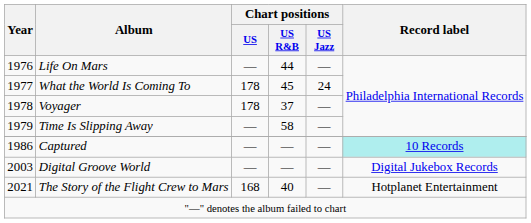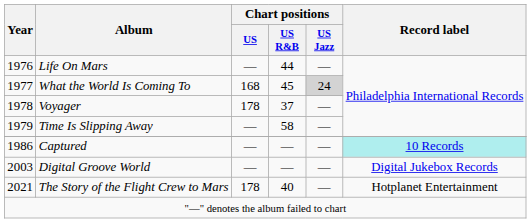What the World Is Coming To | Chart positions / US: 178 -> 168
What the World Is Coming To | Chart positions / US Jazz: no background -> lightgrey background
The Story of the Flight Crew to Mars | Chart positions / US: 168 -> 178
